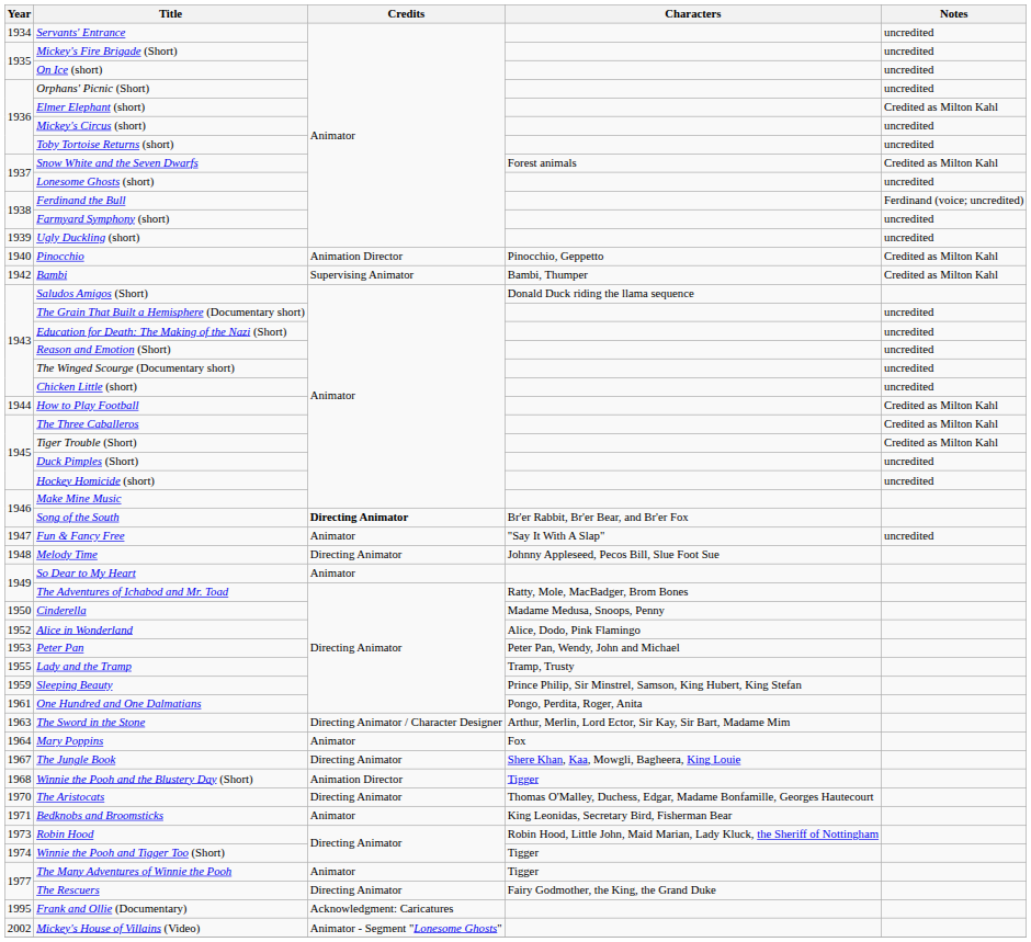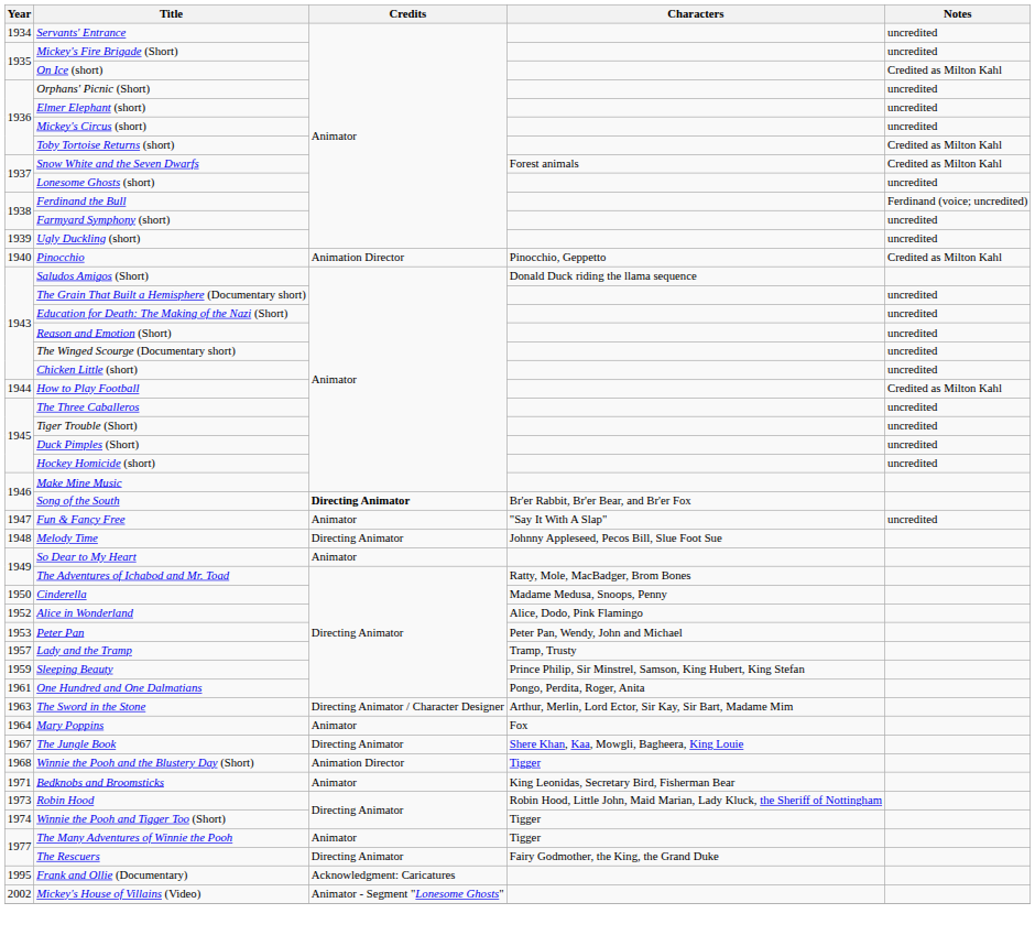On Ice (short) | Notes: uncredited -> Credited as Milton Kahl
Elmer Elephant (short) | Notes: Credited as Milton Kahl -> uncredited
Toby Tortoise Returns (short) | Notes: uncredited -> Credited as Milton Kahl
- row: 1942 | Bambi | Supervising Animator | Bambi, Thumper | Credited as Milton Kahl
The Three Caballeros | Notes: Credited as Milton Kahl -> uncredited
Tiger Trouble (Short) | Notes: Credited as Milton Kahl -> uncredited
Lady and the Tramp | Year: 1955 -> 1957
- row: 1970 | The Aristocats | Directing Animator | Thomas O'Malley, Duchess, Edgar, Madame Bonfamille, Georges Hautecourt
